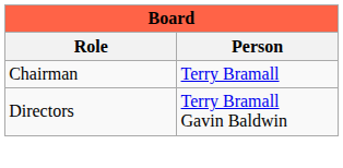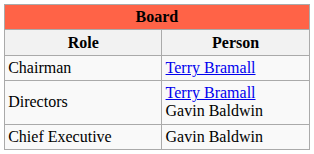+ row: Chief Executive | Gavin Baldwin
